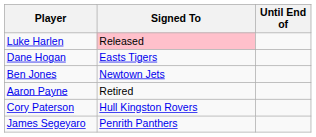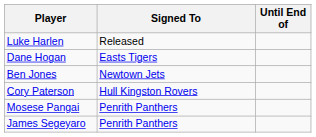Luke Harlen | Signed To: pink background -> no background
- row: Aaron Payne | Retired
+ row: Mosese Pangai | Penrith Panthers
